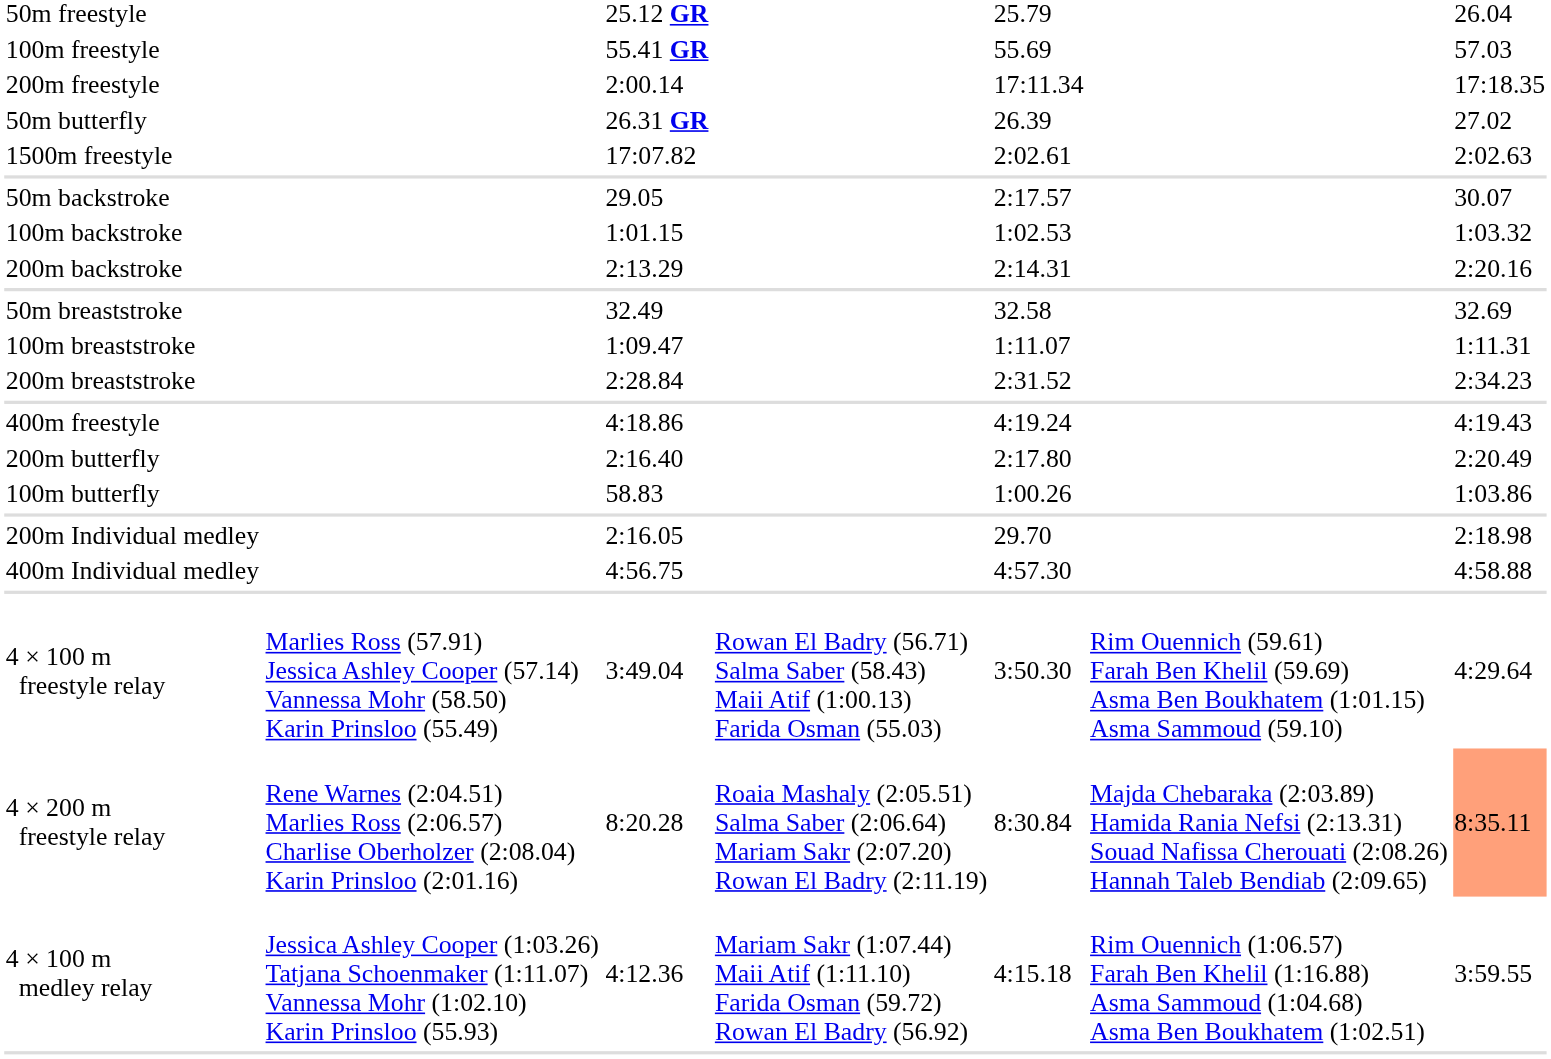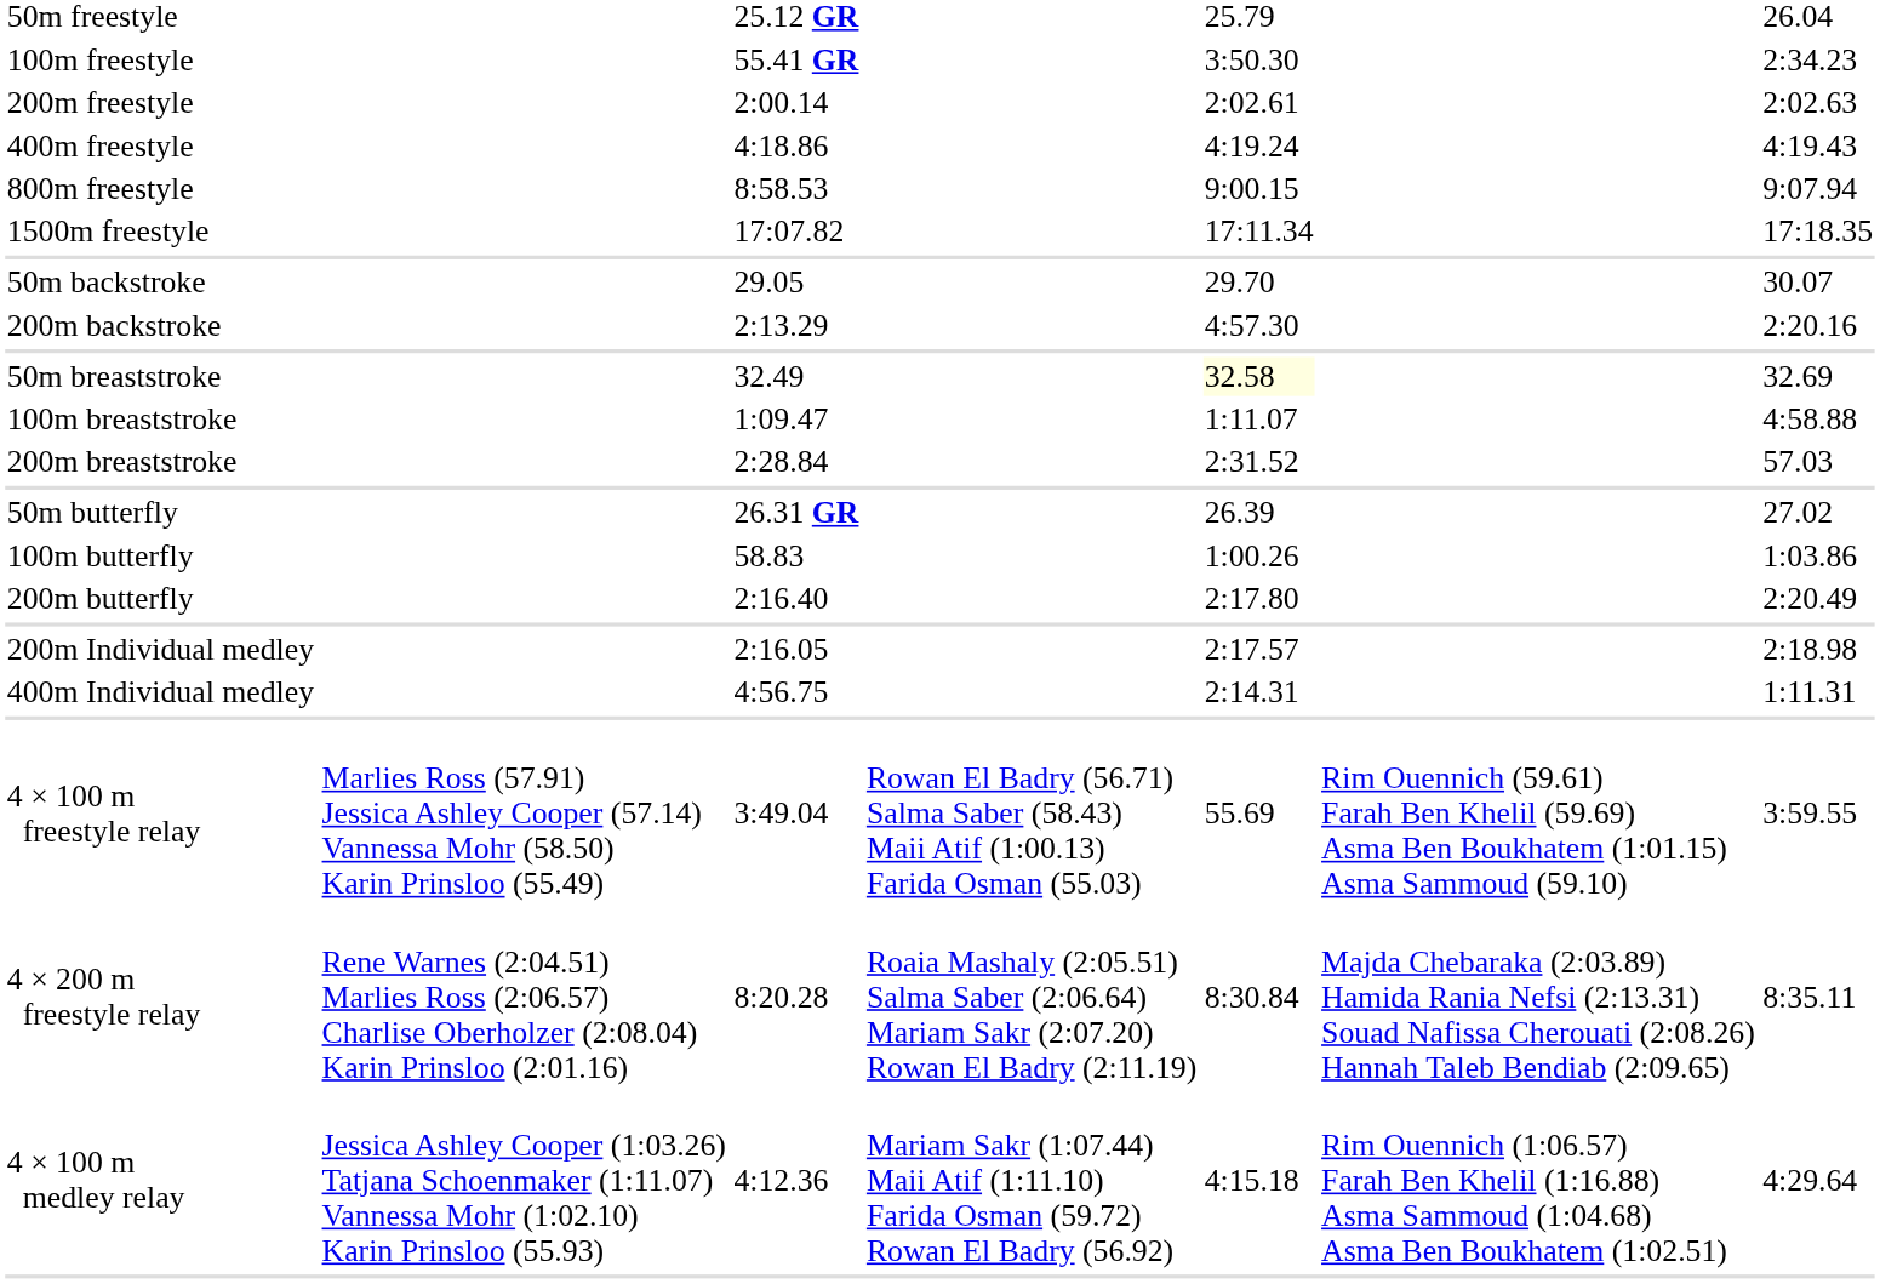100m freestyle | column 5: 55.69 -> 3:50.30
100m freestyle | column 7: 57.03 -> 2:34.23
200m freestyle | column 5: 17:11.34 -> 2:02.61
200m freestyle | column 7: 17:18.35 -> 2:02.63
rows swapped: 400m freestyle <-> 50m butterfly
+ row: 800m freestyle | 8:58.53 | 9:00.15 | 9:07.94
1500m freestyle | column 5: 2:02.61 -> 17:11.34
1500m freestyle | column 7: 2:02.63 -> 17:18.35
50m backstroke | column 5: 2:17.57 -> 29.70
- row: 100m backstroke | 1:01.15 | 1:02.53 | 1:03.32
200m backstroke | column 5: 2:14.31 -> 4:57.30
50m breaststroke | column 5: no background -> lightyellow background
100m breaststroke | column 7: 1:11.31 -> 4:58.88
200m breaststroke | column 7: 2:34.23 -> 57.03
rows swapped: 100m butterfly <-> 200m butterfly
200m Individual medley | column 5: 29.70 -> 2:17.57
400m Individual medley | column 5: 4:57.30 -> 2:14.31
400m Individual medley | column 7: 4:58.88 -> 1:11.31
4 × 100 m freestyle relay | column 5: 3:50.30 -> 55.69
4 × 100 m freestyle relay | column 7: 4:29.64 -> 3:59.55
4 × 200 m freestyle relay | column 7: lightsalmon background -> no background
4 × 100 m medley relay | column 7: 3:59.55 -> 4:29.64
